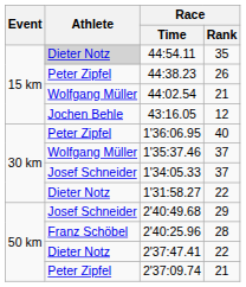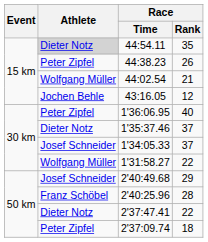1'35:37.46 | Athlete: Wolfgang Müller -> Dieter Notz
1'31:58.27 | Athlete: Dieter Notz -> Wolfgang Müller
2'37:09.74 | Race / Rank: 21 -> 18
